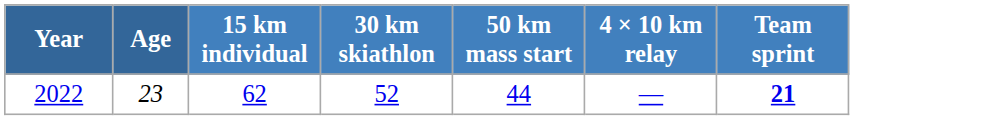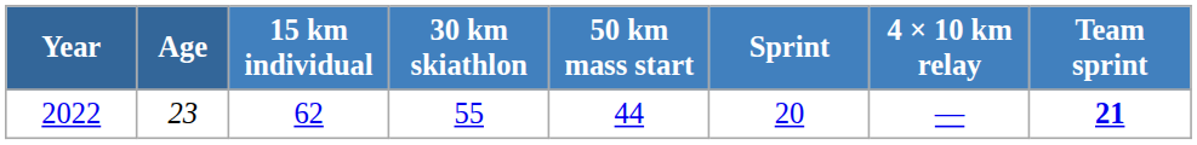+ column: Sprint | 20
2022 | 30 km skiathlon: 52 -> 55
